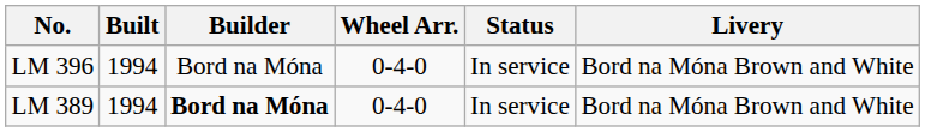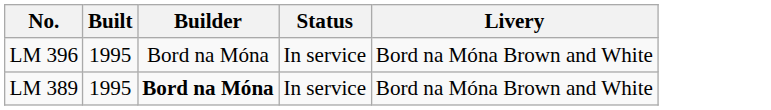- column: Wheel Arr. | 0-4-0 | 0-4-0
LM 396 | Built: 1994 -> 1995
LM 389 | Built: 1994 -> 1995
